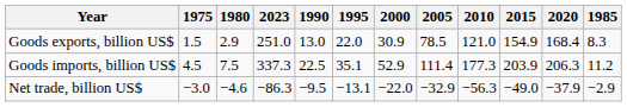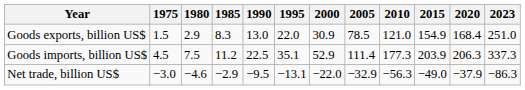columns swapped: 1985 <-> 2023
